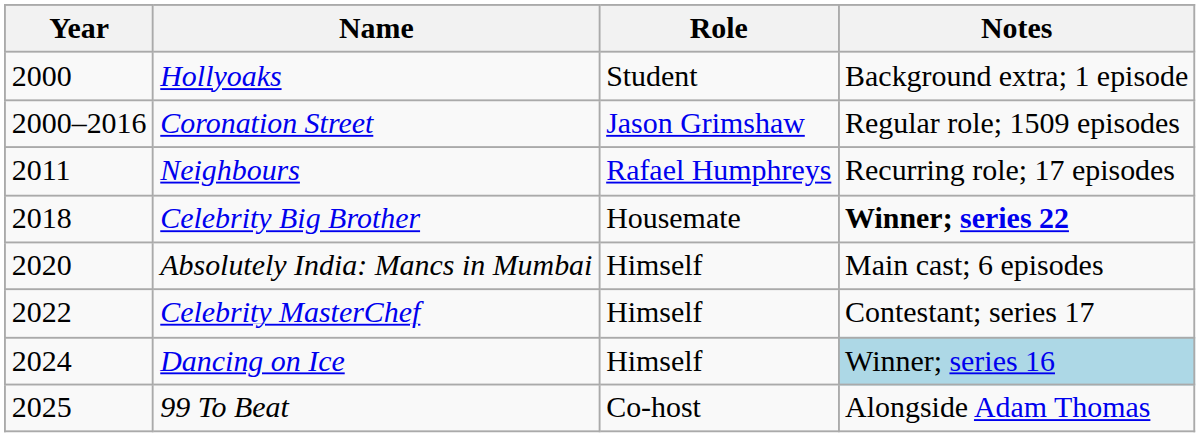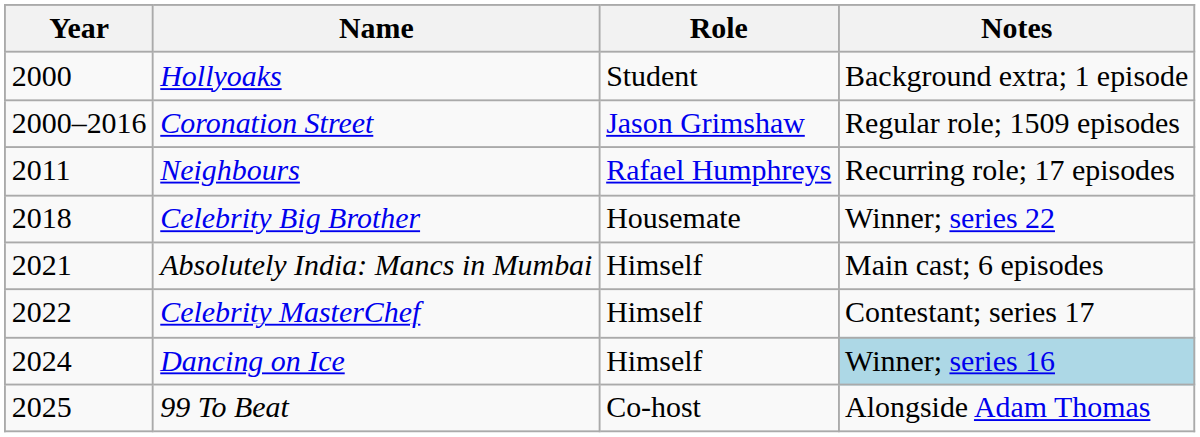Celebrity Big Brother | Notes: bold -> normal
Absolutely India: Mancs in Mumbai | Year: 2020 -> 2021
